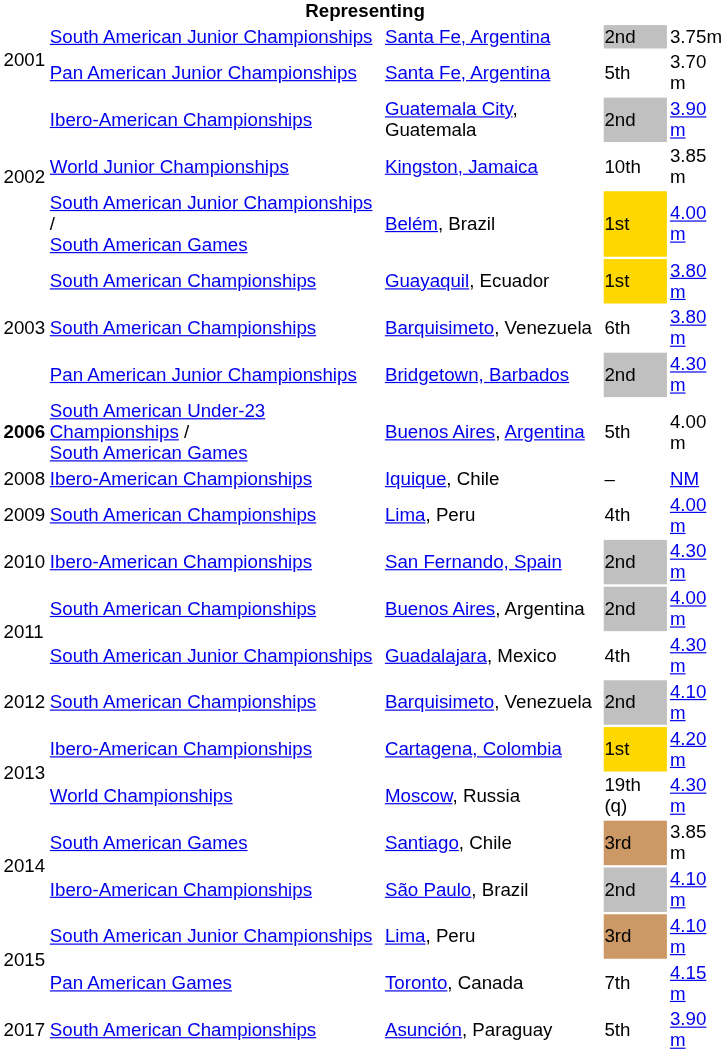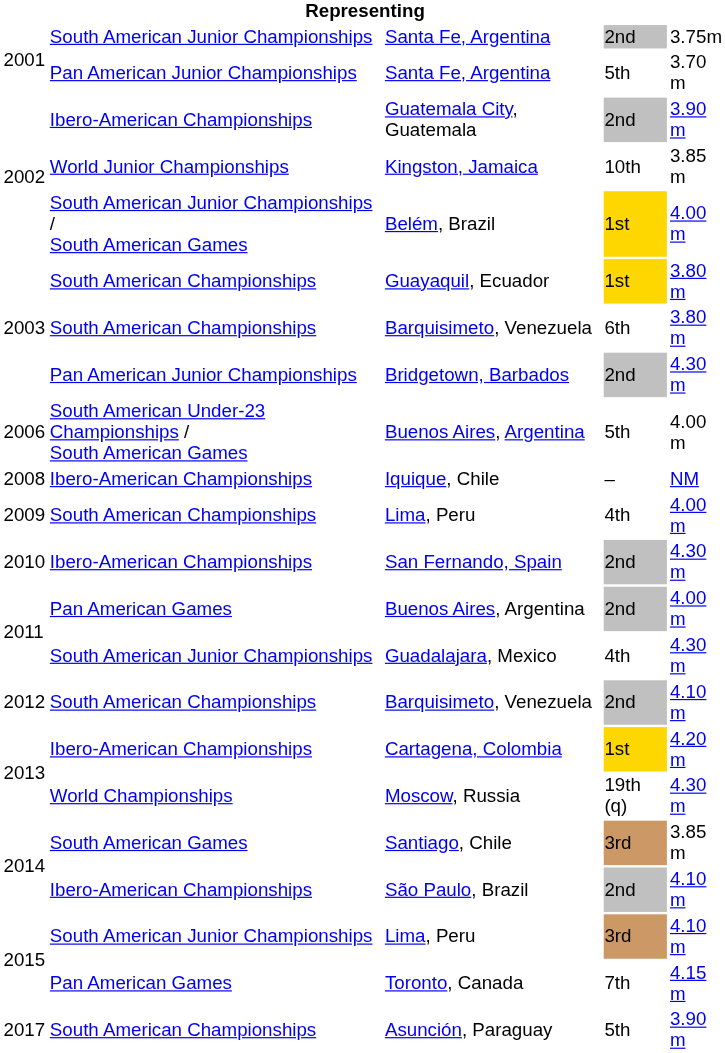Buenos Aires, Argentina / 5th | column 1: bold -> normal
Buenos Aires, Argentina / 2nd | column 2: South American Championships -> Pan American Games
